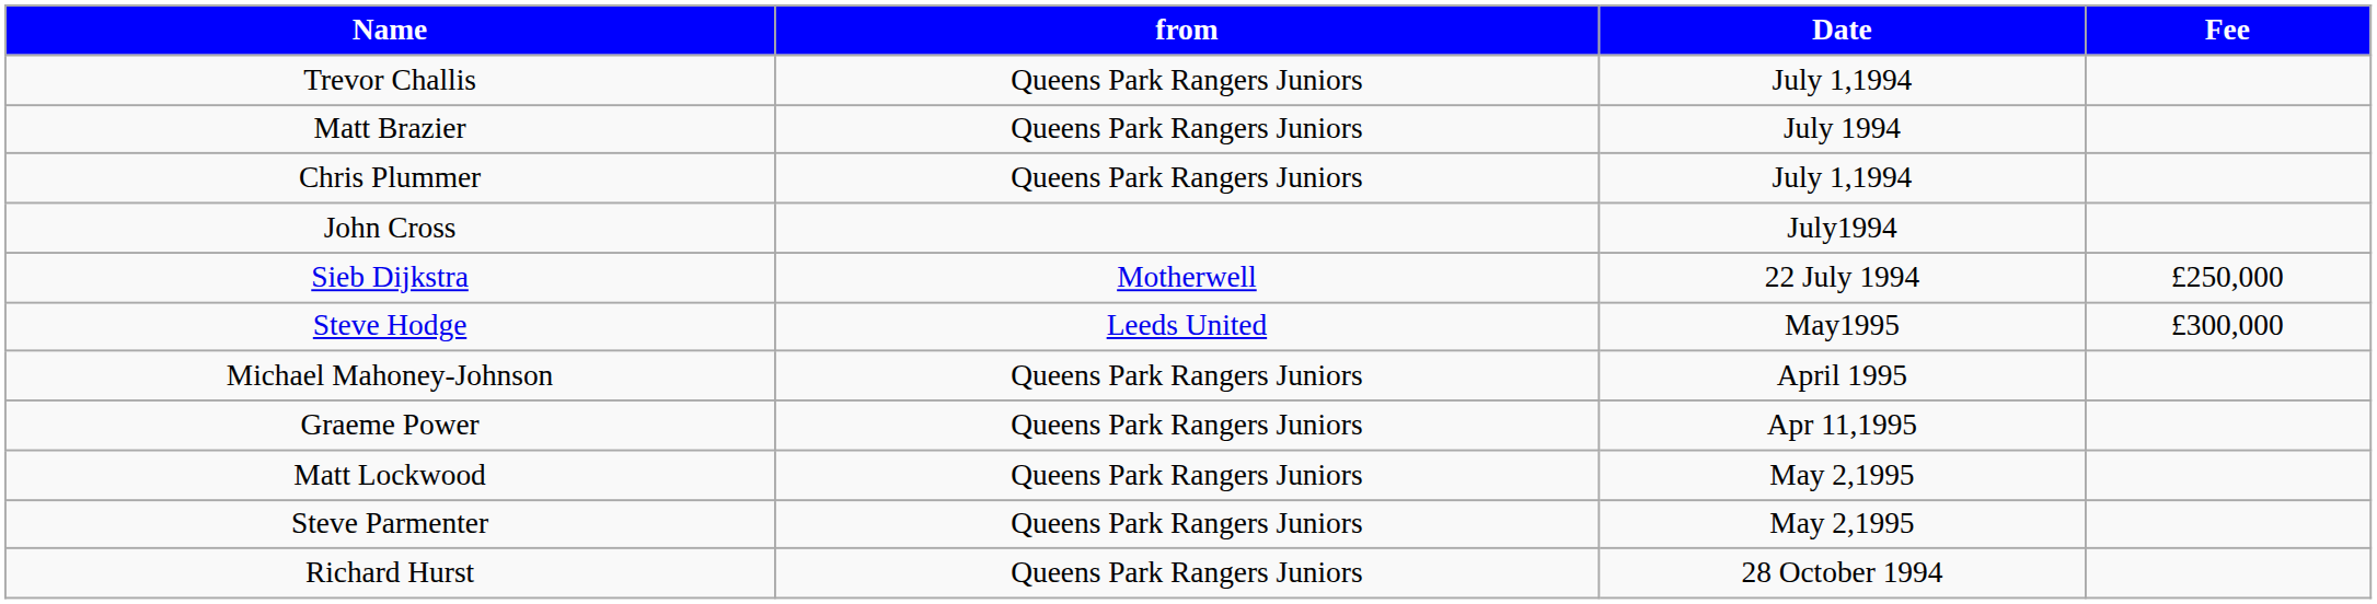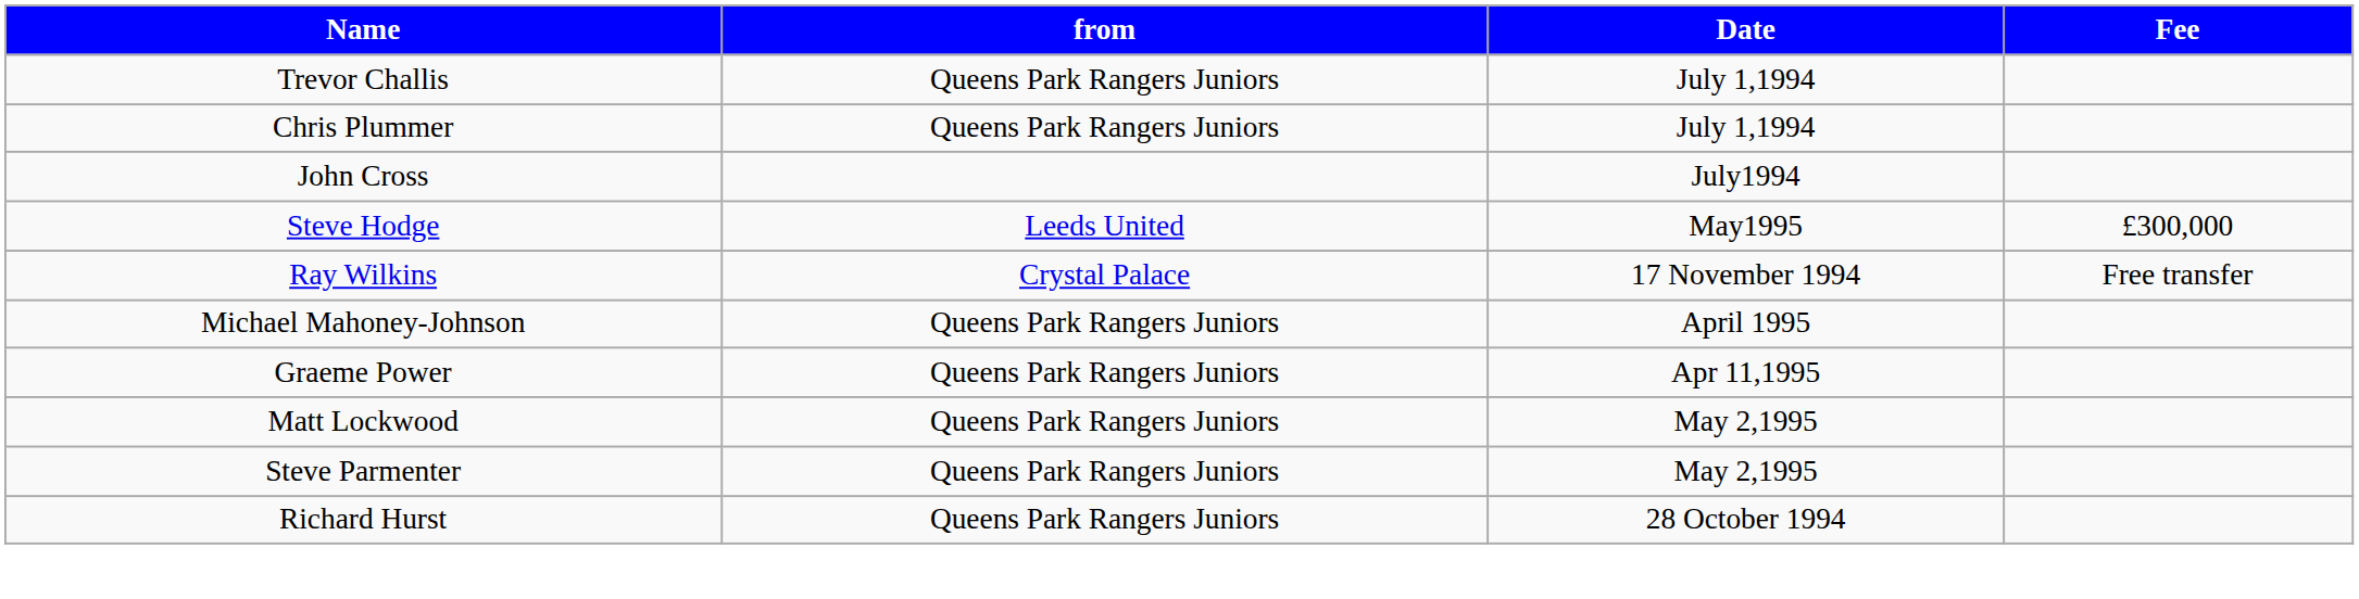- row: Matt Brazier | Queens Park Rangers Juniors | July 1994
- row: Sieb Dijkstra | Motherwell | 22 July 1994 | £250,000
+ row: Ray Wilkins | Crystal Palace | 17 November 1994 | Free transfer
